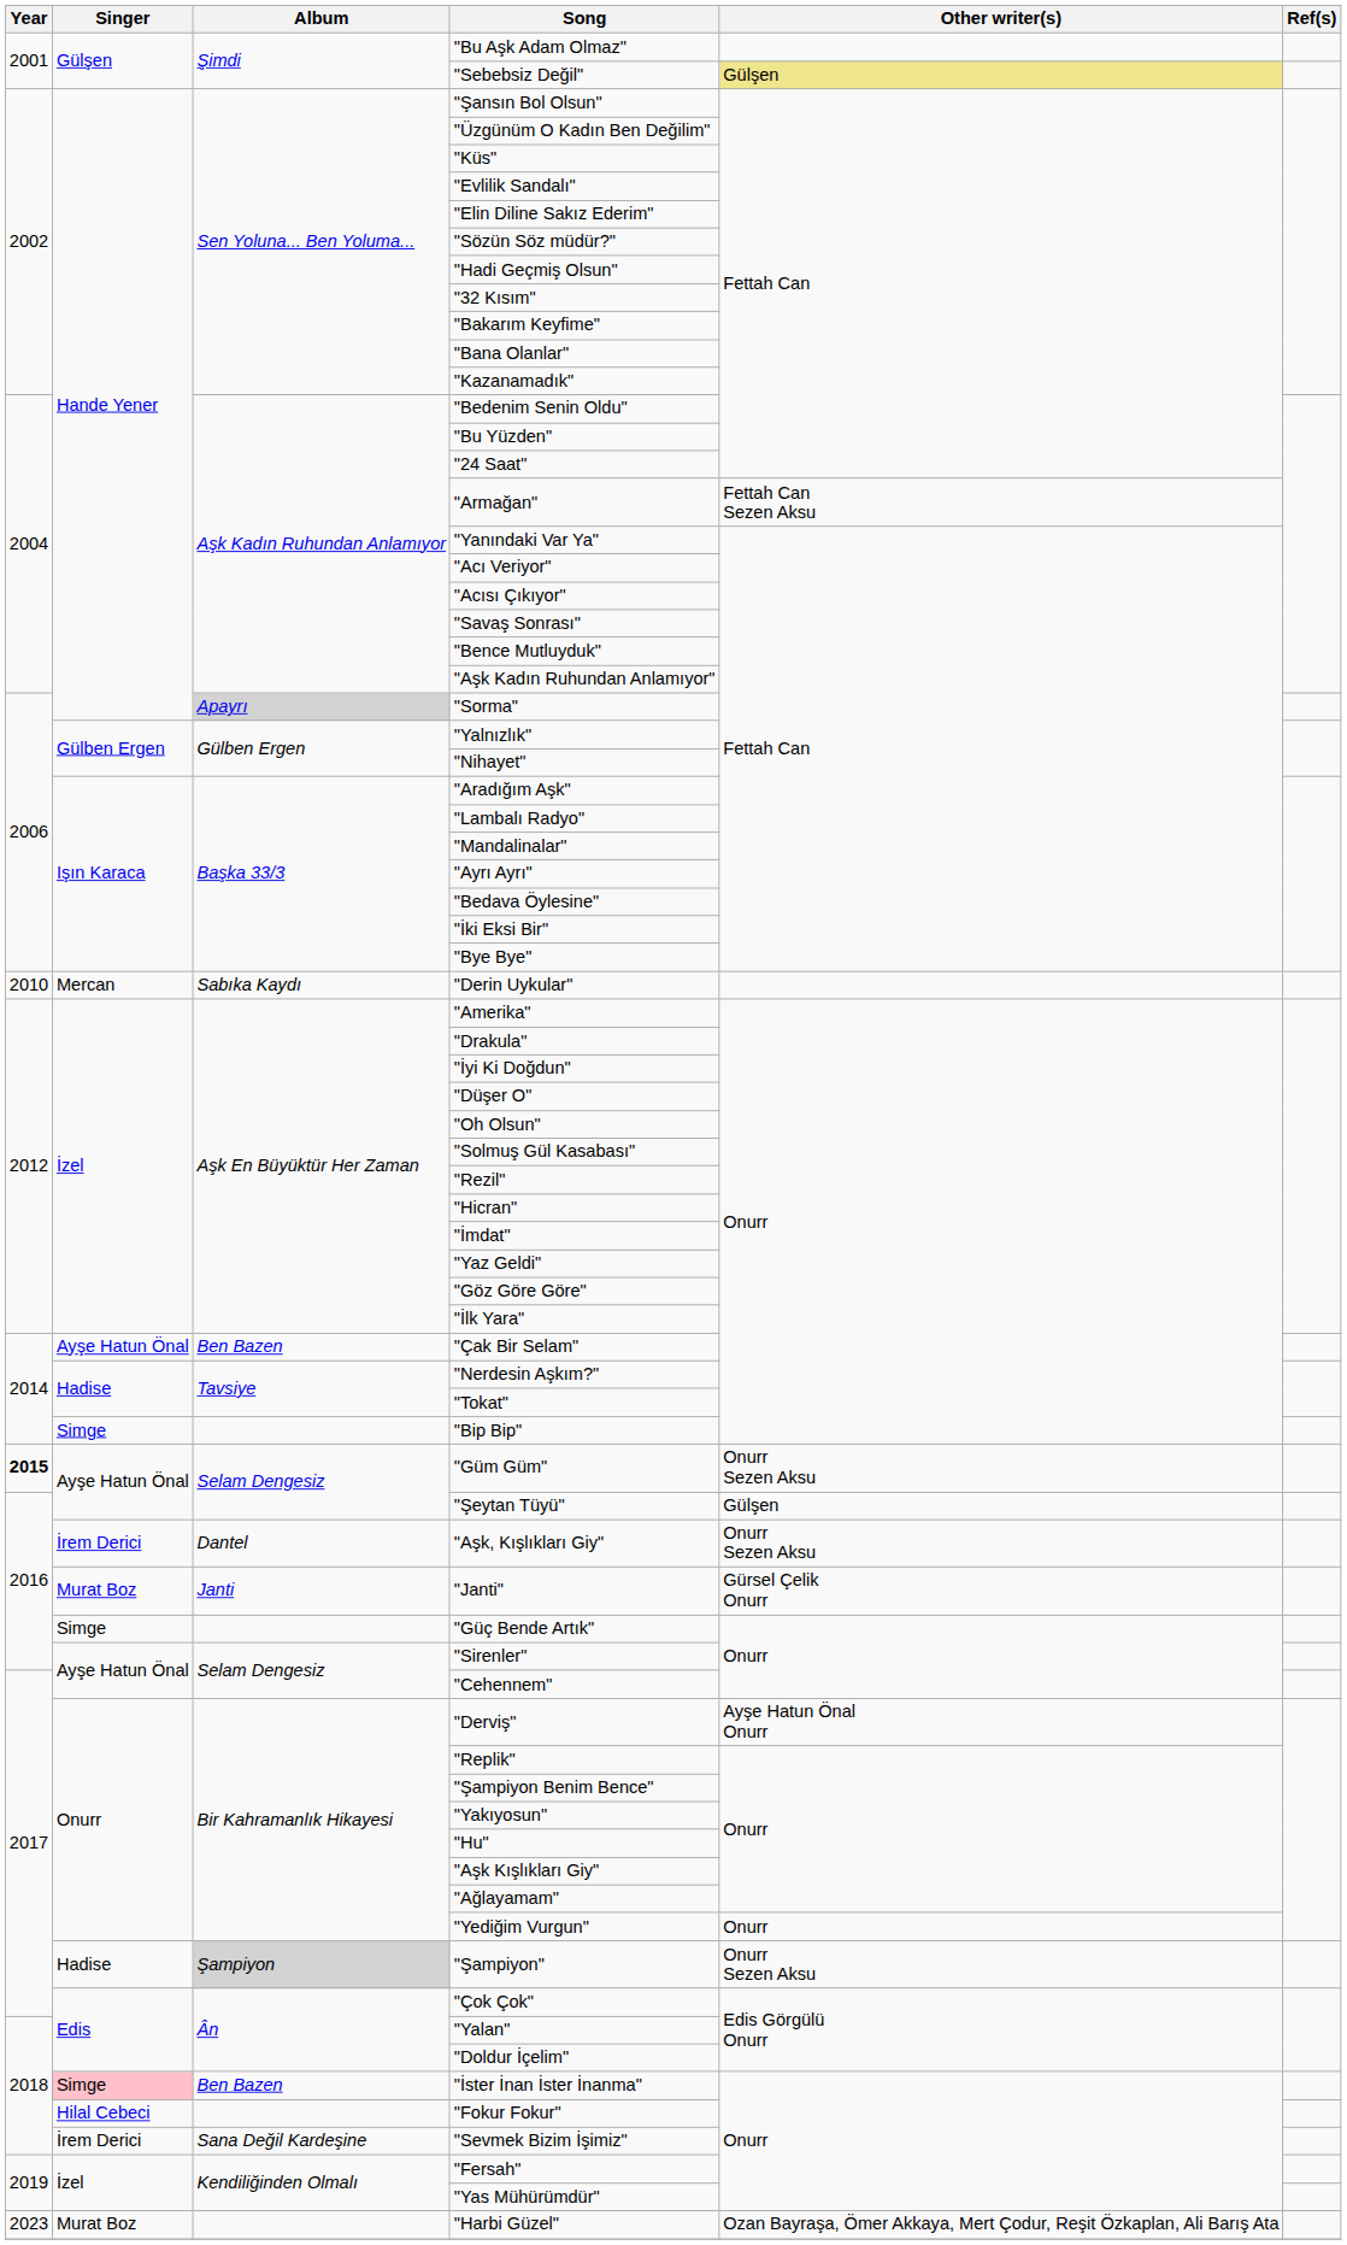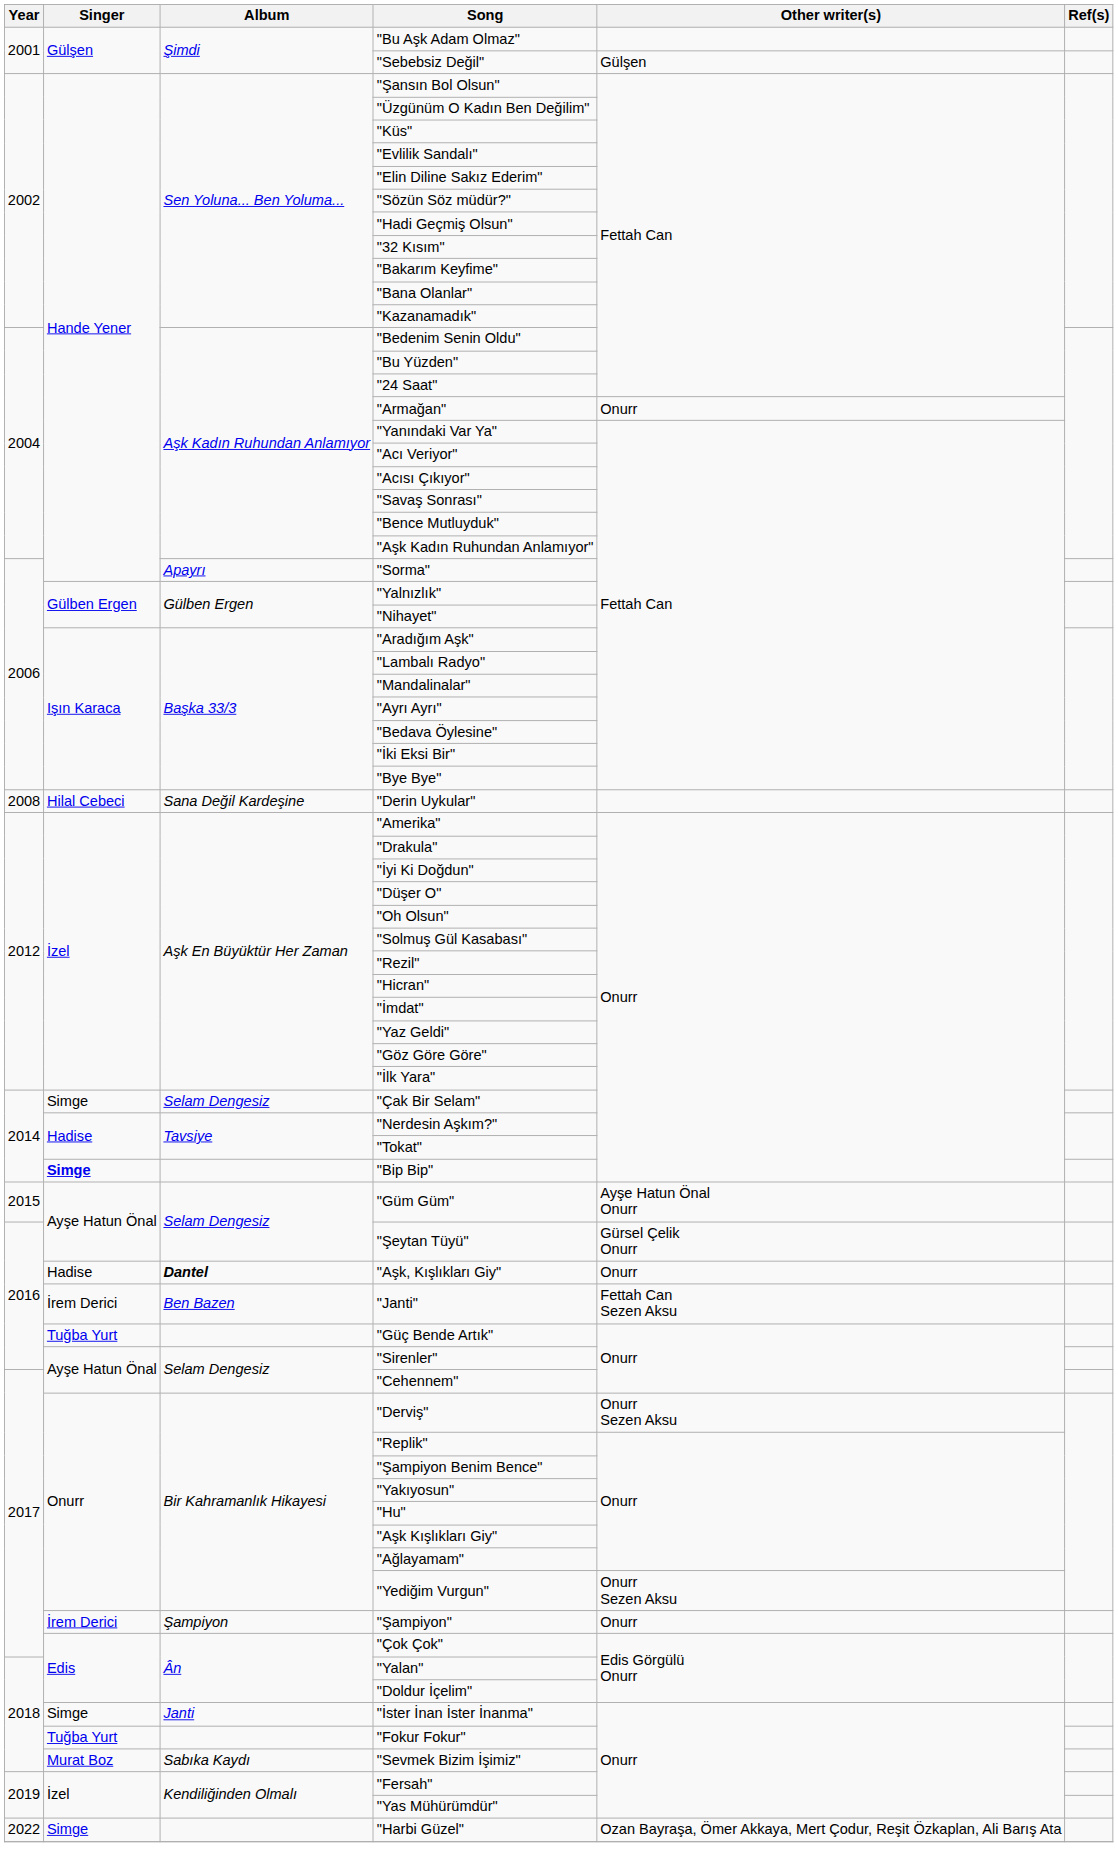"Sebebsiz Değil" | Other writer(s): khaki background -> no background
"Armağan" | Other writer(s): Fettah Can Sezen Aksu -> Onurr
"Sorma" | Album: lightgrey background -> no background
"Derin Uykular" | Year: 2010 -> 2008
"Derin Uykular" | Singer: Mercan -> Hilal Cebeci
"Derin Uykular" | Album: Sabıka Kaydı -> Sana Değil Kardeşine
"Çak Bir Selam" | Singer: Ayşe Hatun Önal -> Simge
"Çak Bir Selam" | Album: Ben Bazen -> Selam Dengesiz
"Bip Bip" | Singer: normal -> bold
"Güm Güm" | Year: bold -> normal
"Güm Güm" | Other writer(s): Onurr Sezen Aksu -> Ayşe Hatun Önal Onurr
"Şeytan Tüyü" | Other writer(s): Gülşen -> Gürsel Çelik Onurr
"Aşk, Kışlıkları Giy" | Singer: İrem Derici -> Hadise
"Aşk, Kışlıkları Giy" | Album: normal -> bold
"Aşk, Kışlıkları Giy" | Other writer(s): Onurr Sezen Aksu -> Onurr
"Janti" | Singer: Murat Boz -> İrem Derici
"Janti" | Album: Janti -> Ben Bazen
"Janti" | Other writer(s): Gürsel Çelik Onurr -> Fettah Can Sezen Aksu
"Güç Bende Artık" | Singer: Simge -> Tuğba Yurt
"Derviş" | Other writer(s): Ayşe Hatun Önal Onurr -> Onurr Sezen Aksu
"Yediğim Vurgun" | Other writer(s): Onurr -> Onurr Sezen Aksu
"Şampiyon" | Singer: Hadise -> İrem Derici
"Şampiyon" | Album: lightgrey background -> no background
"Şampiyon" | Other writer(s): Onurr Sezen Aksu -> Onurr
"İster İnan İster İnanma" | Singer: pink background -> no background
"İster İnan İster İnanma" | Album: Ben Bazen -> Janti
"Fokur Fokur" | Singer: Hilal Cebeci -> Tuğba Yurt
"Sevmek Bizim İşimiz" | Singer: İrem Derici -> Murat Boz
"Sevmek Bizim İşimiz" | Album: Sana Değil Kardeşine -> Sabıka Kaydı
"Harbi Güzel" | Year: 2023 -> 2022
"Harbi Güzel" | Singer: Murat Boz -> Simge
